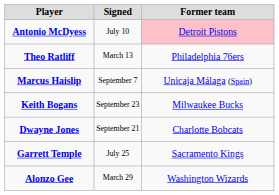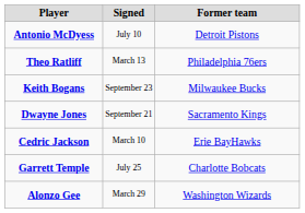Antonio McDyess | Former team: pink background -> no background
- row: Marcus Haislip | September 7 | Unicaja Málaga (Spain)
Dwayne Jones | Former team: Charlotte Bobcats -> Sacramento Kings
+ row: Cedric Jackson | March 10 | Erie BayHawks
Garrett Temple | Former team: Sacramento Kings -> Charlotte Bobcats
